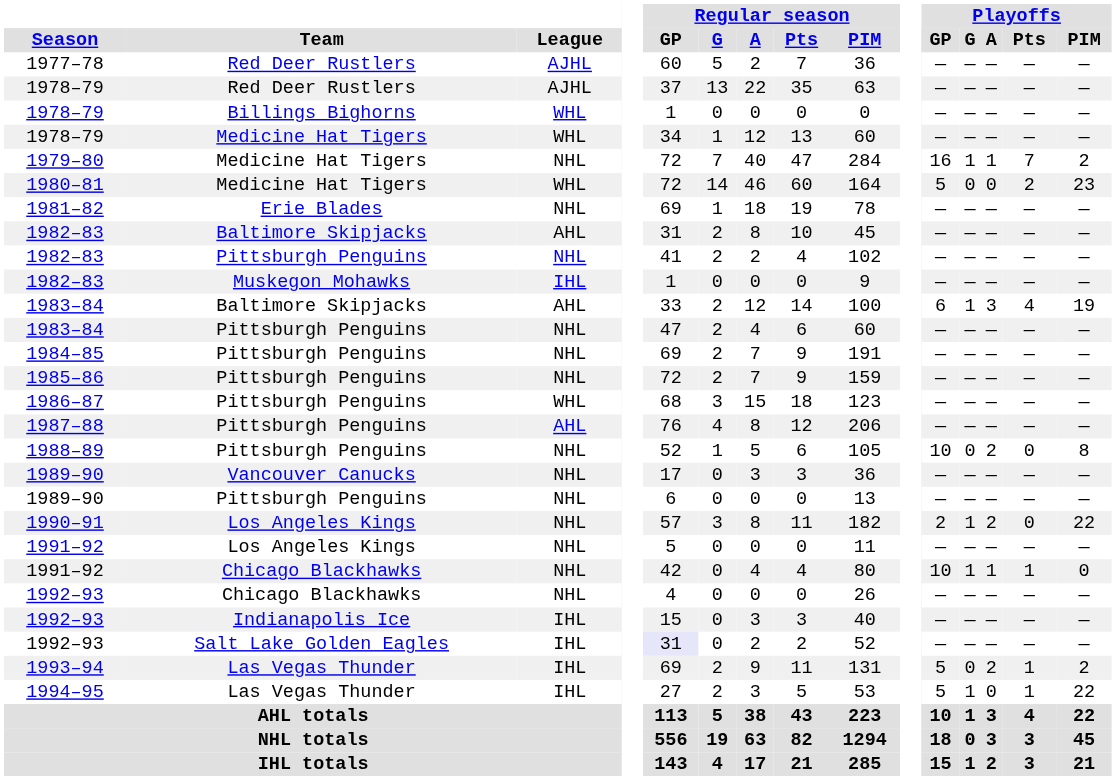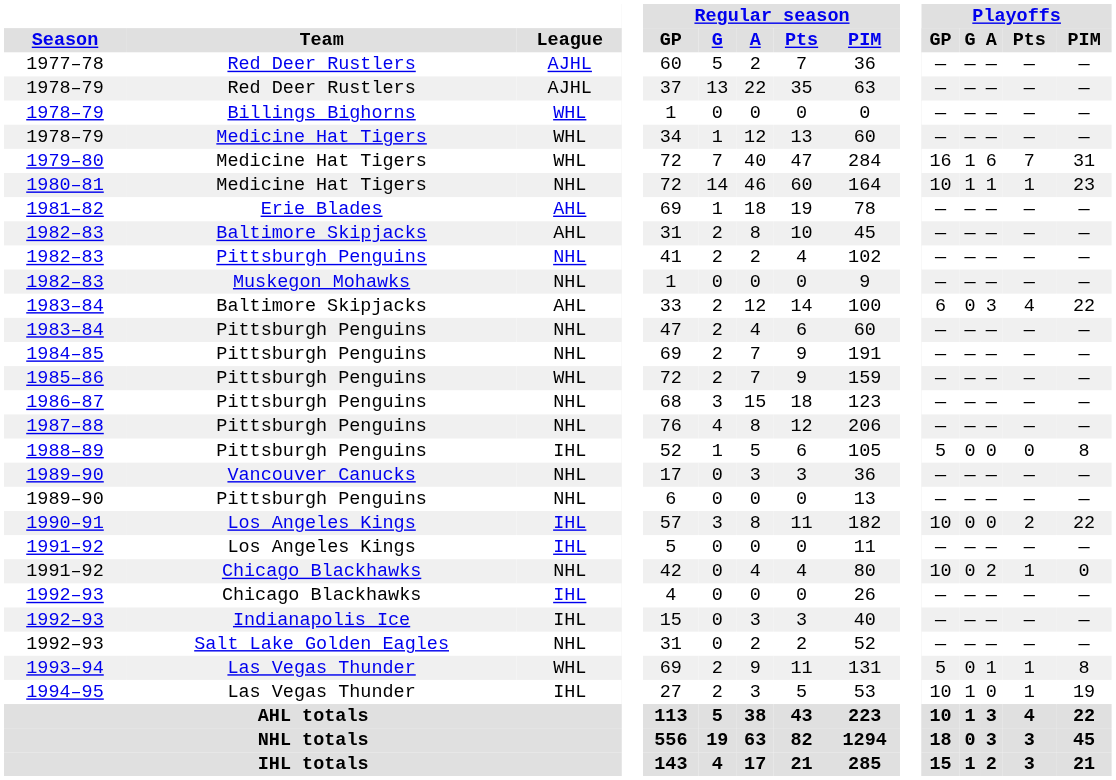1979–80 | League: NHL -> WHL
1979–80 | Playoffs / A: 1 -> 6
1979–80 | Playoffs / PIM: 2 -> 31
1980–81 | League: WHL -> NHL
1980–81 | Playoffs / GP: 5 -> 10
1980–81 | Playoffs / G: 0 -> 1
1980–81 | Playoffs / A: 0 -> 1
1980–81 | Playoffs / Pts: 2 -> 1
1981–82 | League: NHL -> AHL
1982–83 / Muskegon Mohawks | League: IHL -> NHL
1983–84 / Baltimore Skipjacks | Playoffs / G: 1 -> 0
1983–84 / Baltimore Skipjacks | Playoffs / PIM: 19 -> 22
1985–86 | League: NHL -> WHL
1986–87 | League: WHL -> NHL
1987–88 | League: AHL -> NHL
1988–89 | League: NHL -> IHL
1988–89 | Playoffs / GP: 10 -> 5
1988–89 | Playoffs / A: 2 -> 0
1990–91 | League: NHL -> IHL
1990–91 | Playoffs / GP: 2 -> 10
1990–91 | Playoffs / G: 1 -> 0
1990–91 | Playoffs / A: 2 -> 0
1990–91 | Playoffs / Pts: 0 -> 2
1991–92 / Los Angeles Kings | League: NHL -> IHL
1991–92 / Chicago Blackhawks | Playoffs / G: 1 -> 0
1991–92 / Chicago Blackhawks | Playoffs / A: 1 -> 2
1992–93 / Chicago Blackhawks | League: NHL -> IHL
1992–93 / Salt Lake Golden Eagles | League: IHL -> NHL
1992–93 / Salt Lake Golden Eagles | Regular season / GP: lavender background -> no background
1993–94 | League: IHL -> WHL
1993–94 | Playoffs / A: 2 -> 1
1993–94 | Playoffs / PIM: 2 -> 8
1994–95 | Playoffs / GP: 5 -> 10
1994–95 | Playoffs / PIM: 22 -> 19
